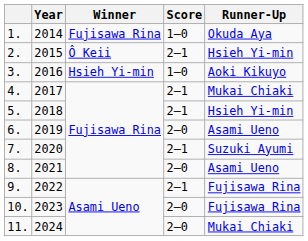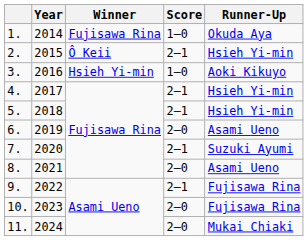4. | Runner-Up: Mukai Chiaki -> Hsieh Yi-min
